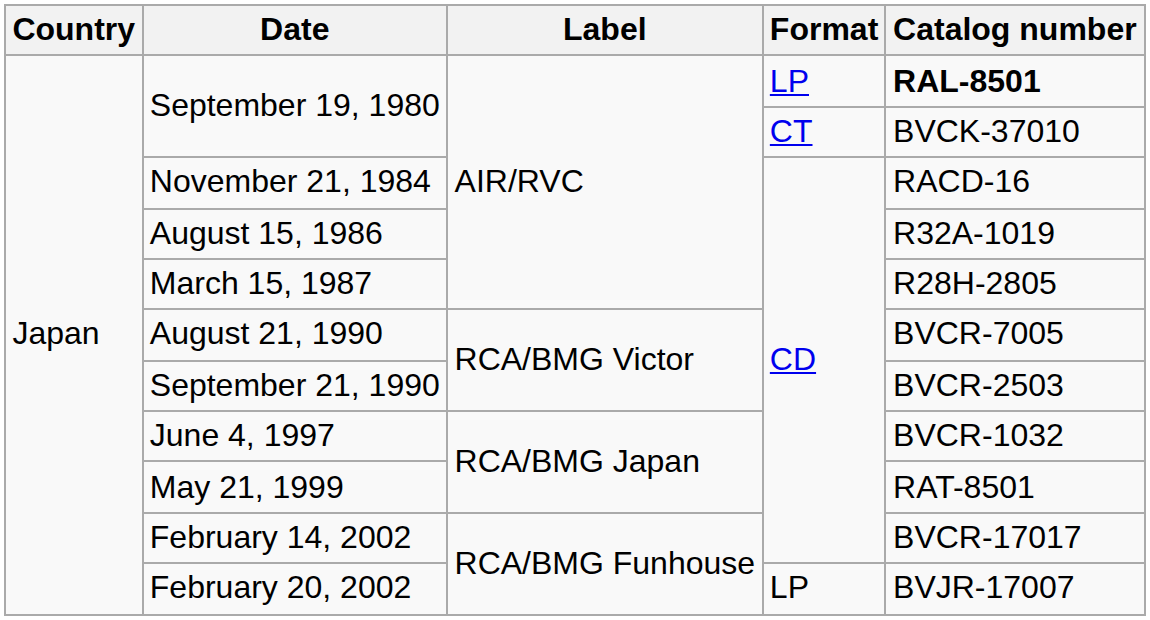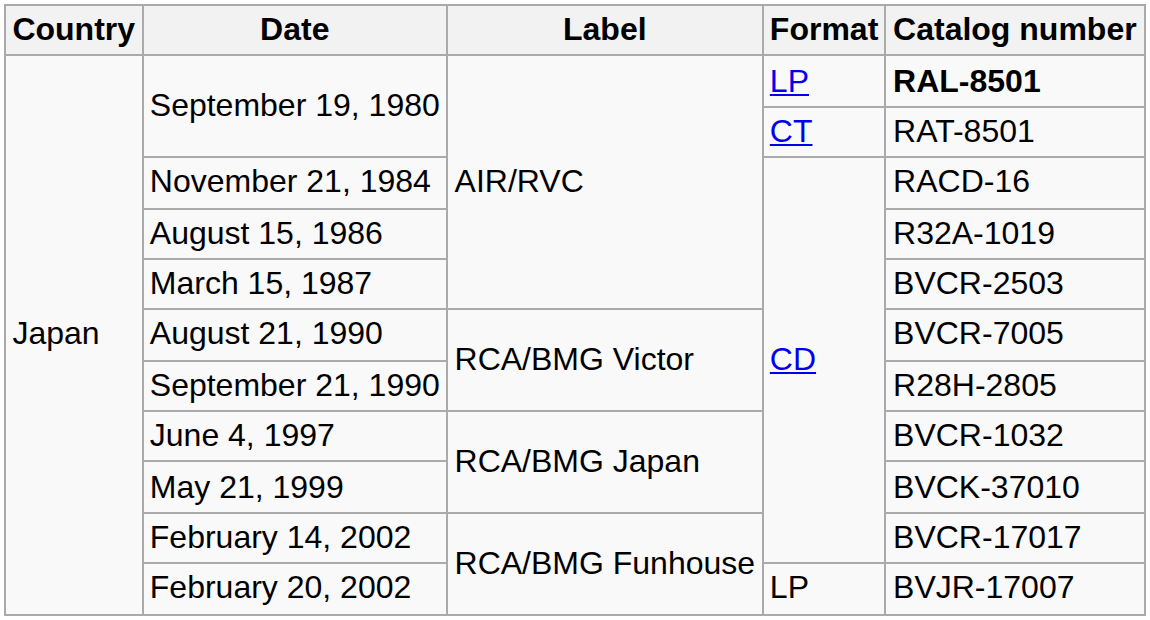September 19, 1980 / CT | Catalog number: BVCK-37010 -> RAT-8501
March 15, 1987 | Catalog number: R28H-2805 -> BVCR-2503
September 21, 1990 | Catalog number: BVCR-2503 -> R28H-2805
May 21, 1999 | Catalog number: RAT-8501 -> BVCK-37010
